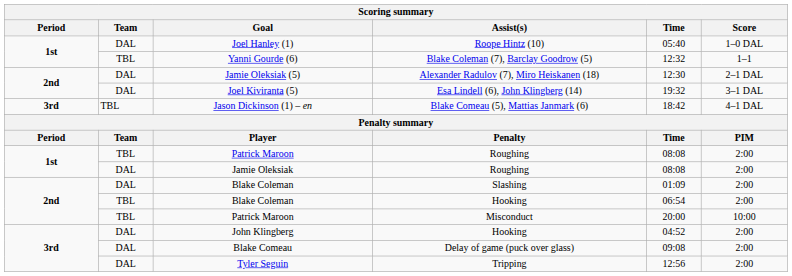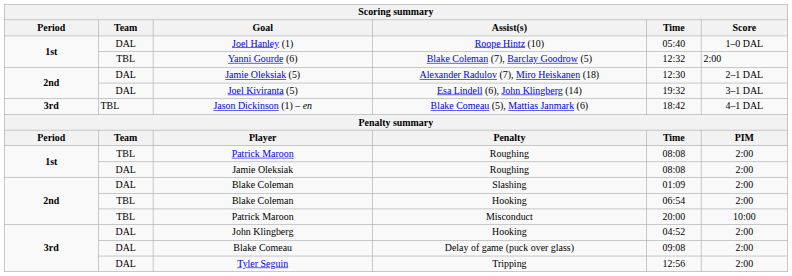Yanni Gourde (6) | Score: 1–1 -> 2:00
